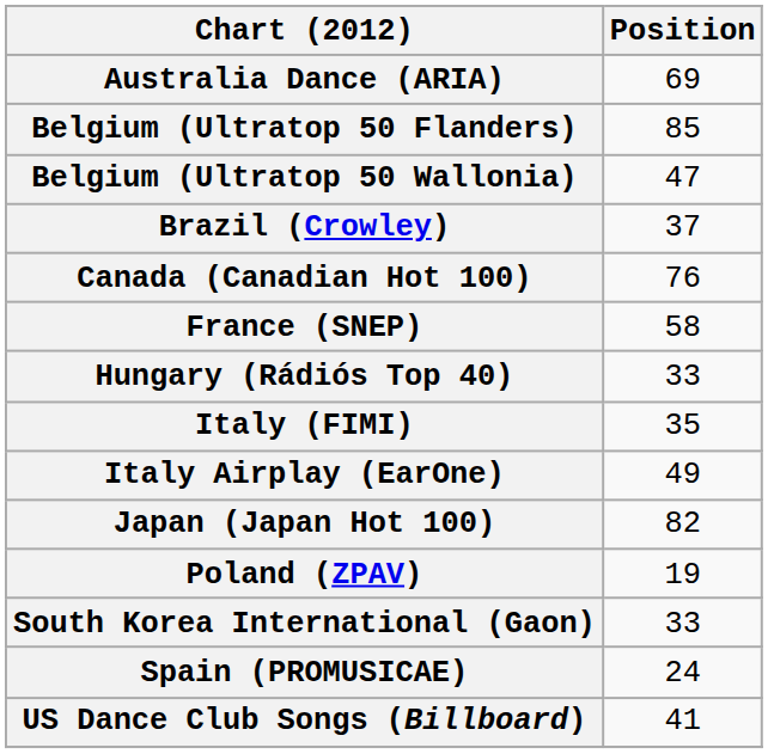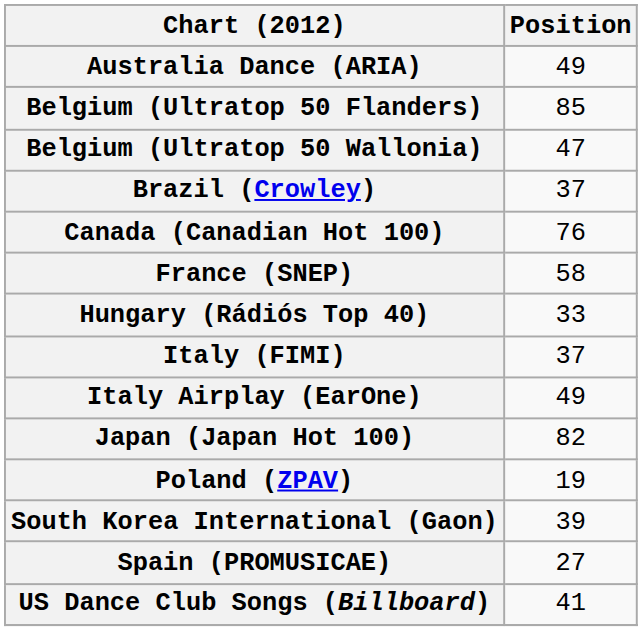Australia Dance (ARIA) | Position: 69 -> 49
Italy (FIMI) | Position: 35 -> 37
South Korea International (Gaon) | Position: 33 -> 39
Spain (PROMUSICAE) | Position: 24 -> 27
